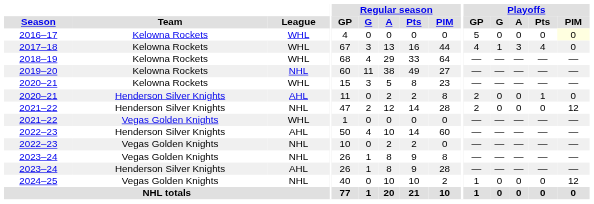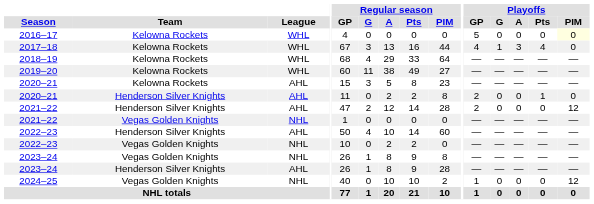2019–20 | League: NHL -> WHL
2020–21 / Kelowna Rockets | League: WHL -> AHL
2021–22 / Henderson Silver Knights | League: NHL -> AHL
2021–22 / Vegas Golden Knights | League: WHL -> NHL
